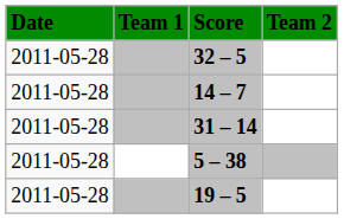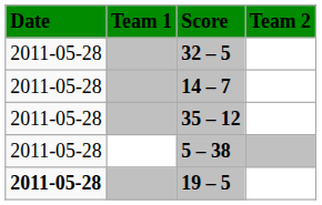- row: 2011-05-28 | 31 – 14
+ row: 2011-05-28 | 35 – 12
19 – 5 | Date: normal -> bold
